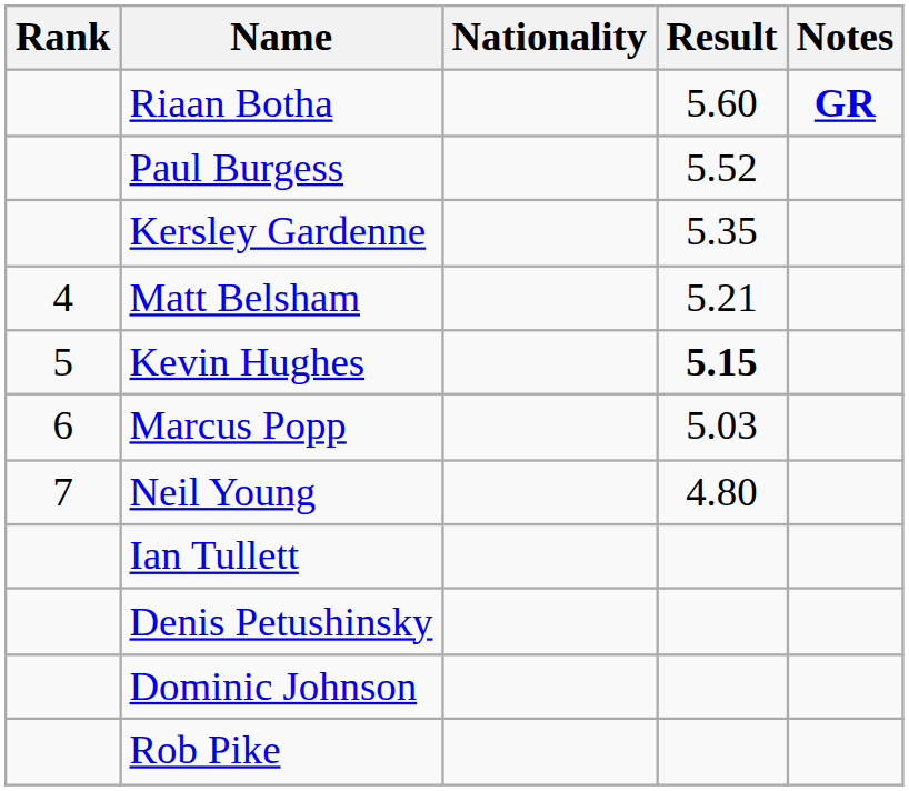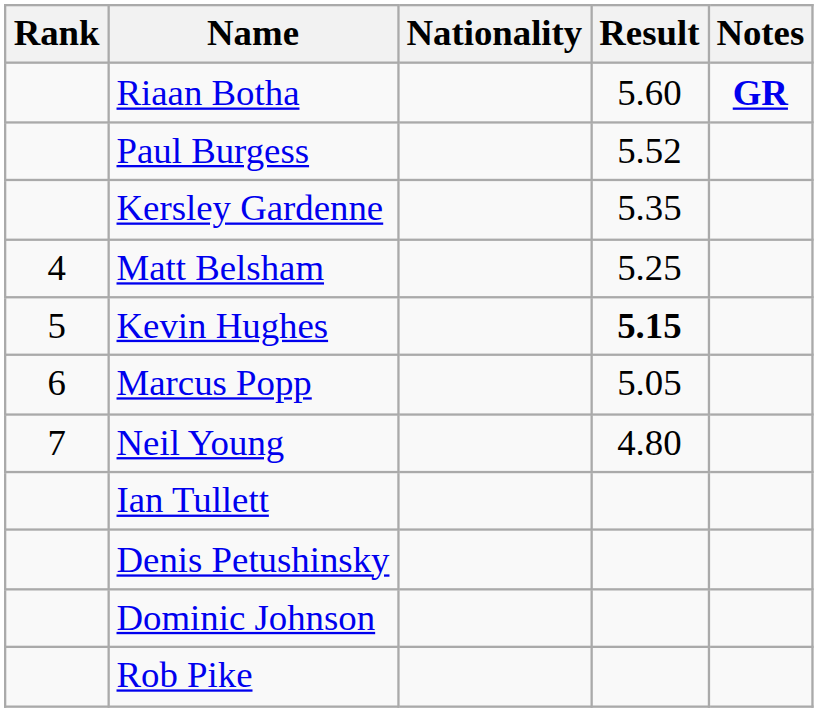Matt Belsham | Result: 5.21 -> 5.25
Marcus Popp | Result: 5.03 -> 5.05
